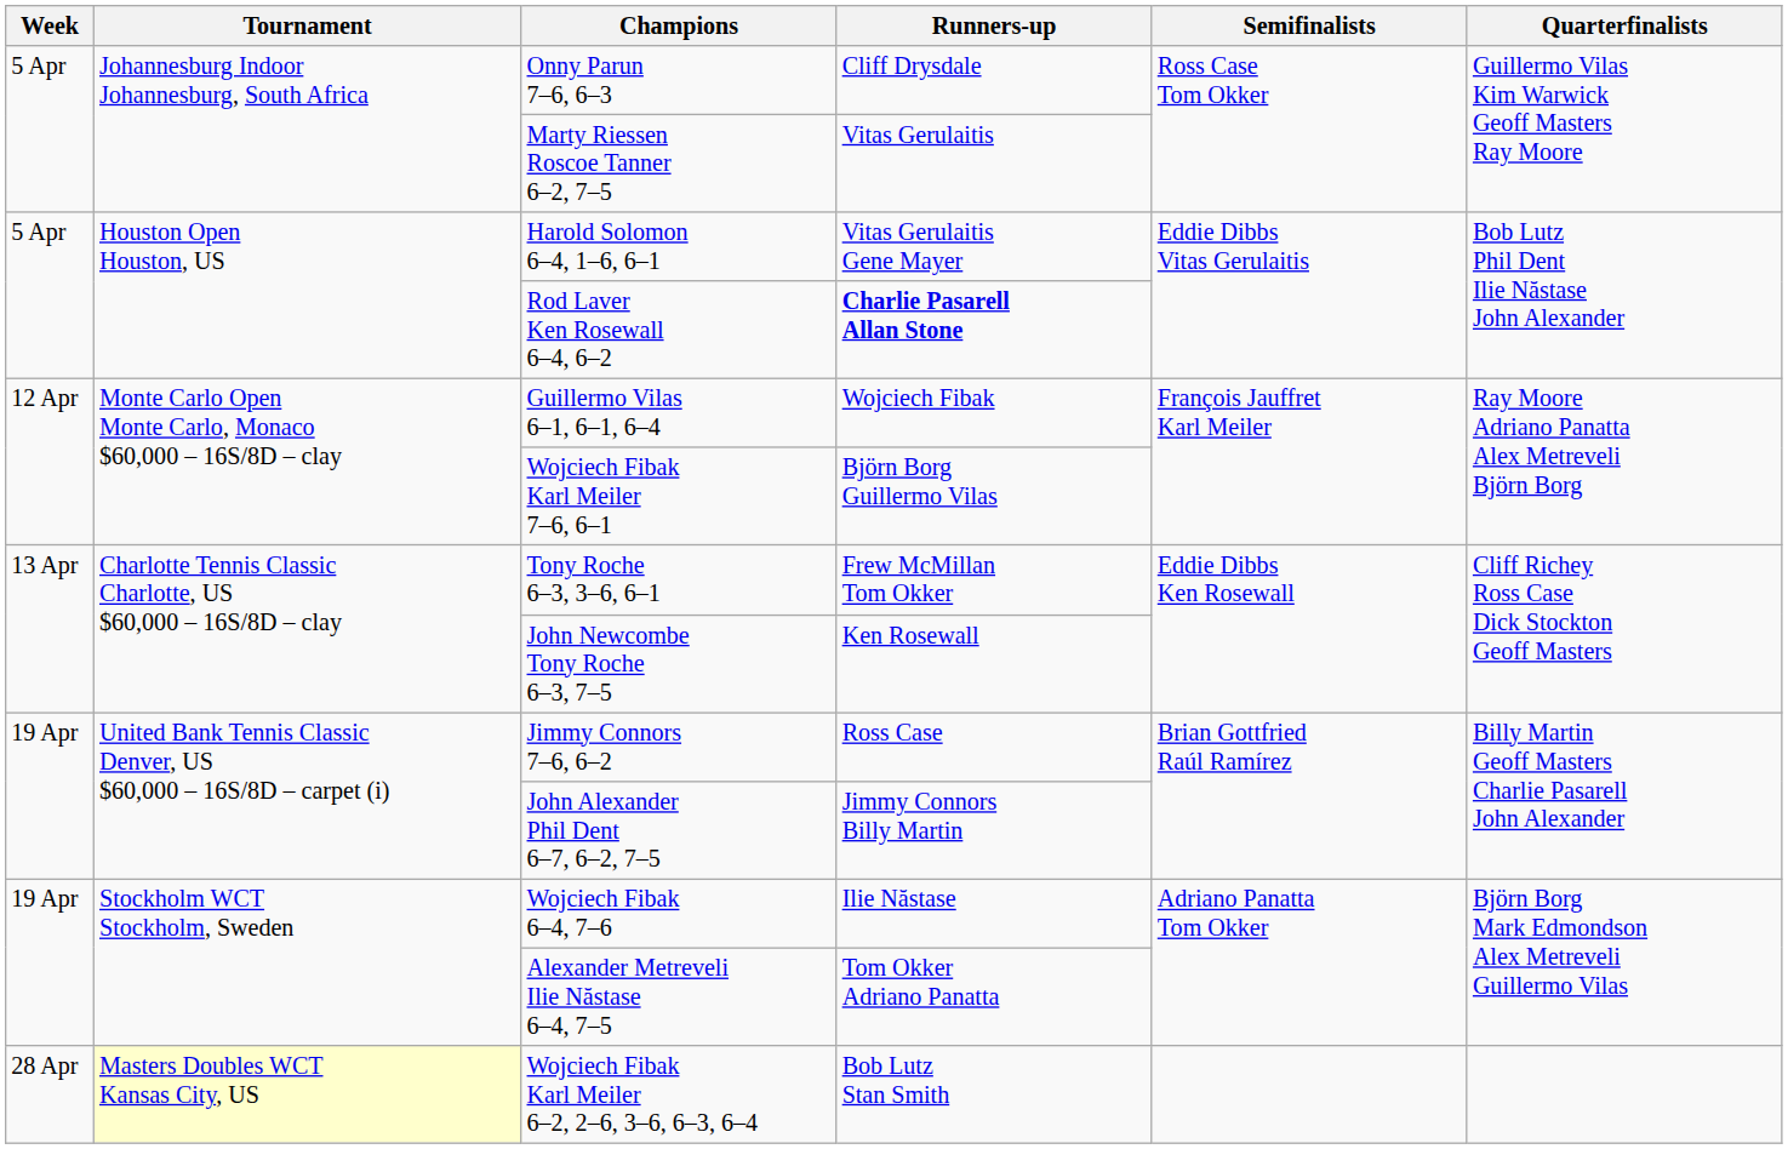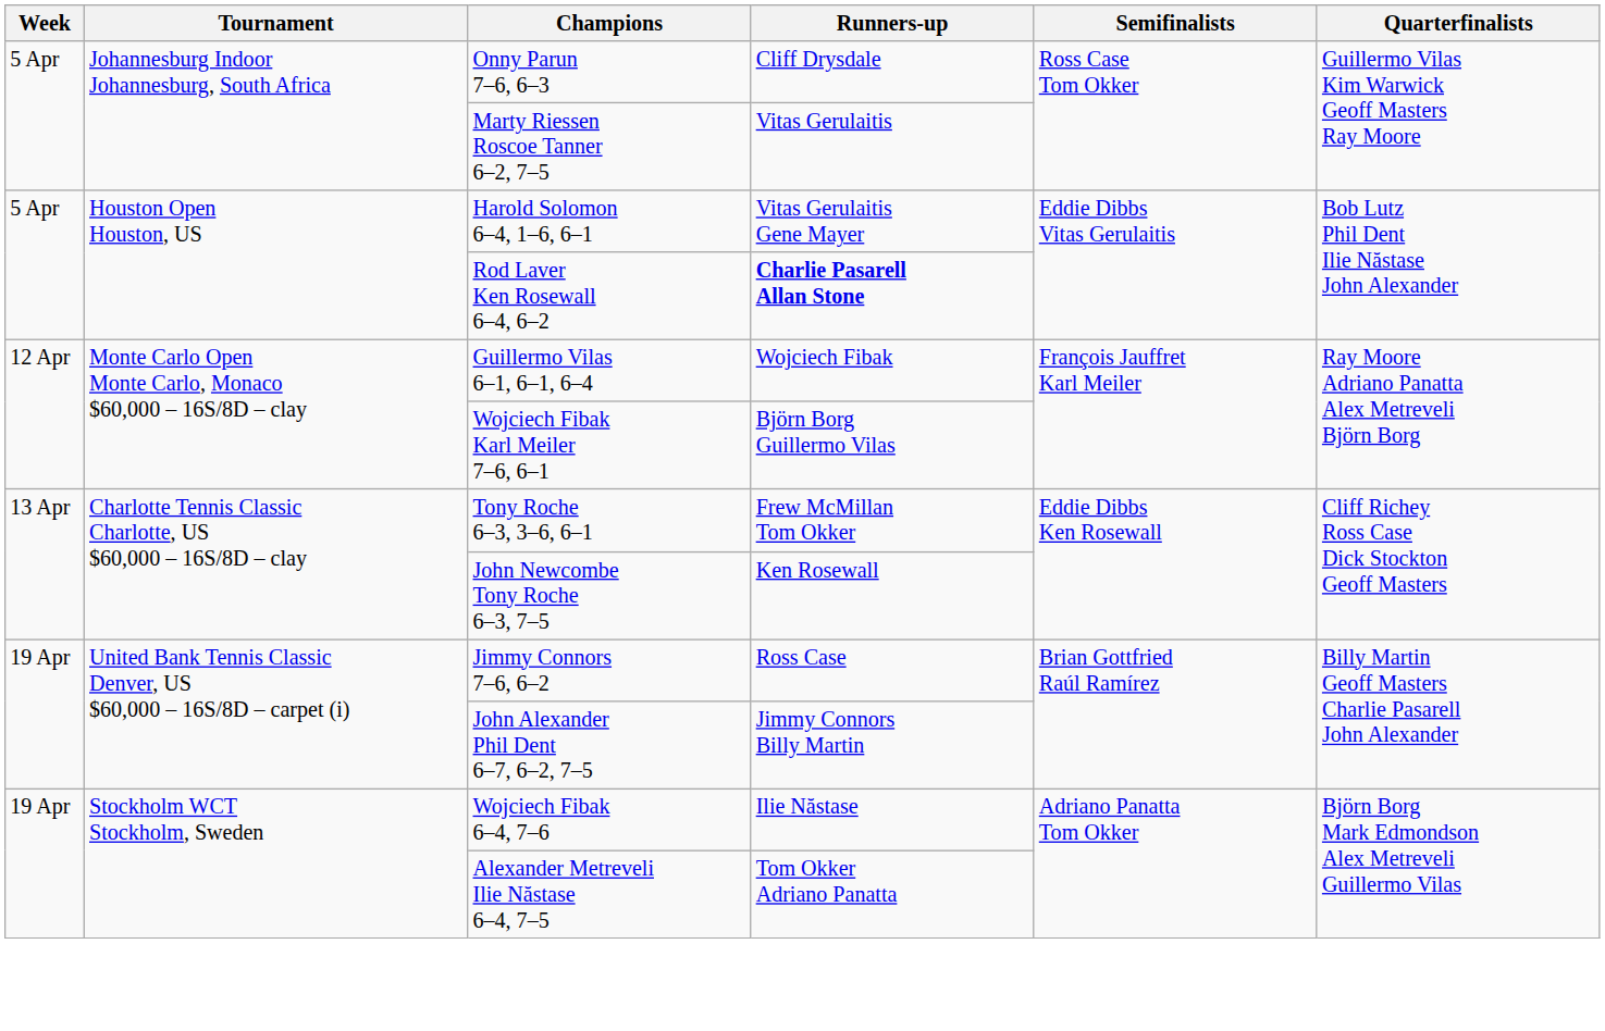- row: 28 Apr | Masters Doubles WCT Kansas City, US | Wojciech Fibak Karl Meiler 6–2, 2–6, 3–6, 6–3, 6–4 | Bob Lutz Stan Smith
